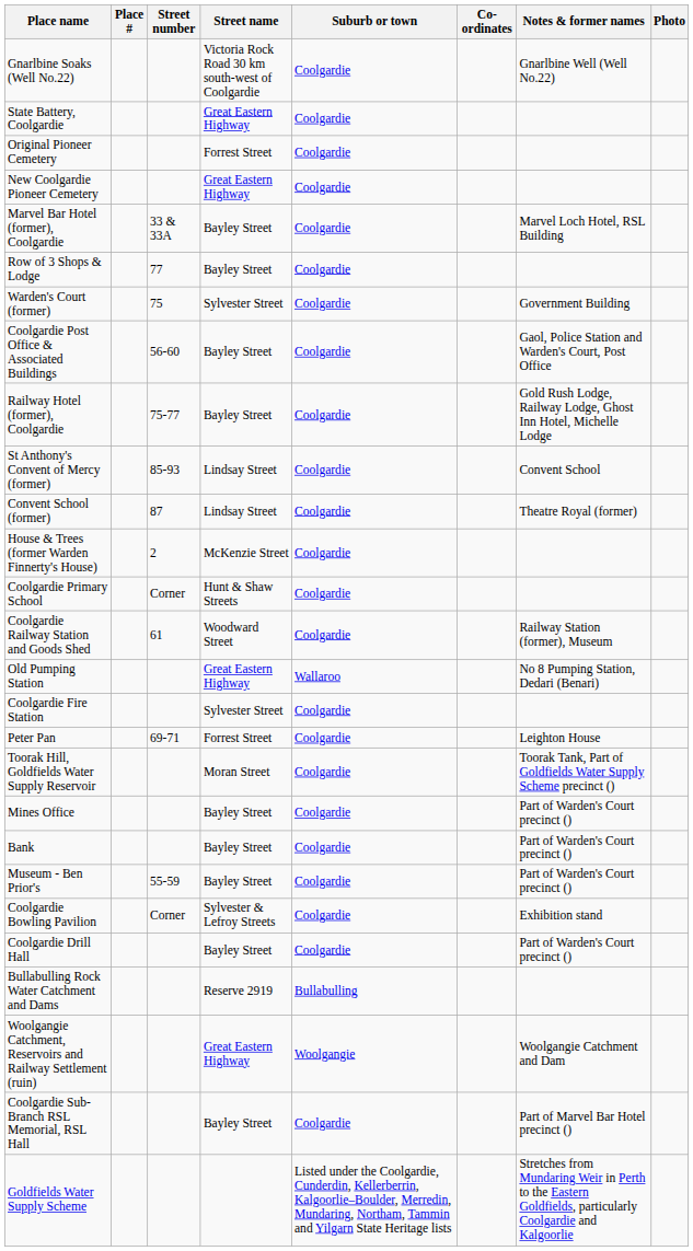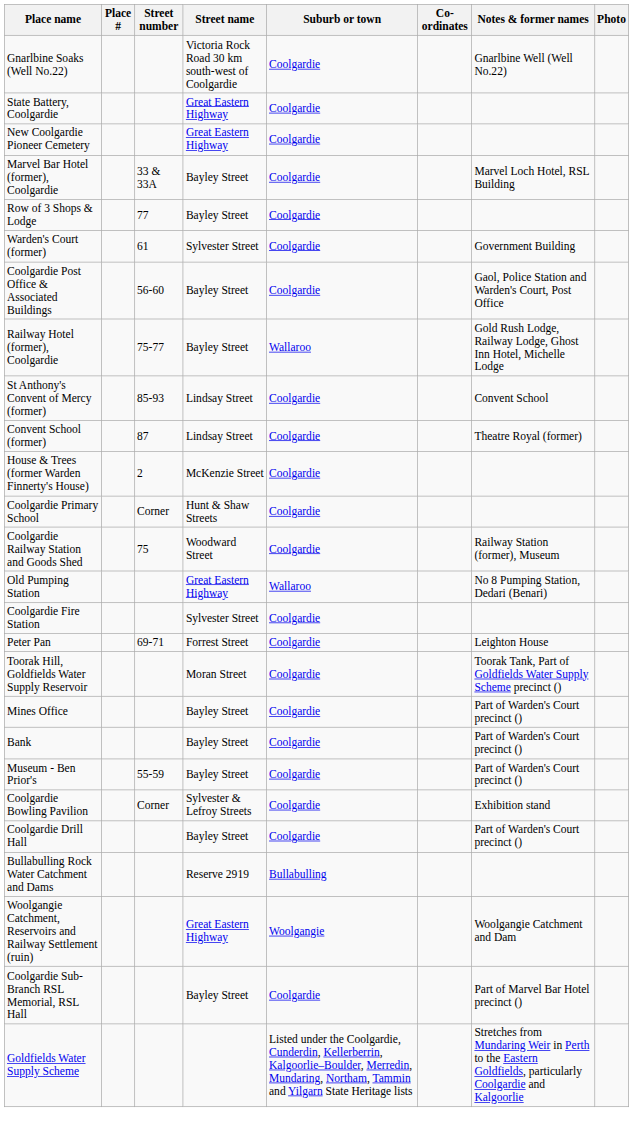- row: Original Pioneer Cemetery | Forrest Street | Coolgardie
Warden's Court (former) | Street number: 75 -> 61
Railway Hotel (former), Coolgardie | Suburb or town: Coolgardie -> Wallaroo
Coolgardie Railway Station and Goods Shed | Street number: 61 -> 75
